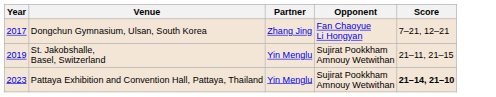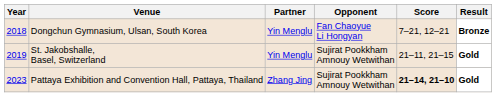+ column: Result | Bronze | Gold | Gold
Dongchun Gymnasium, Ulsan, South Korea | Year: 2017 -> 2018
Dongchun Gymnasium, Ulsan, South Korea | Partner: Zhang Jing -> Yin Menglu
Pattaya Exhibition and Convention Hall, Pattaya, Thailand | Partner: Yin Menglu -> Zhang Jing
